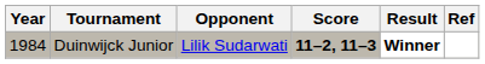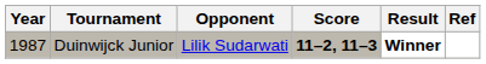Duinwijck Junior | Year: 1984 -> 1987
